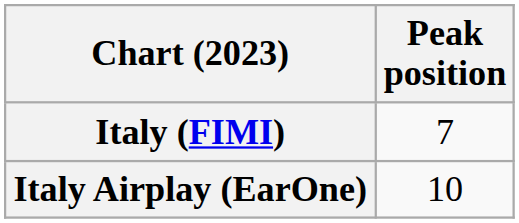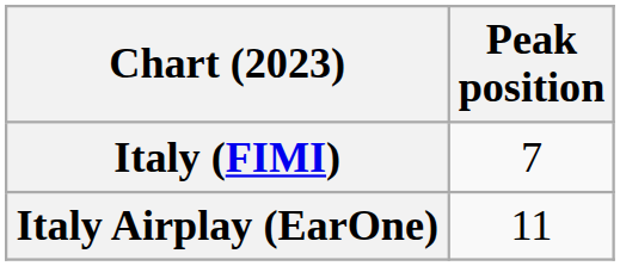Italy Airplay (EarOne) | Peak position: 10 -> 11
